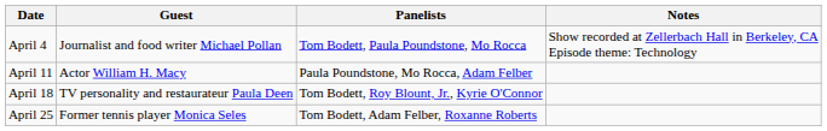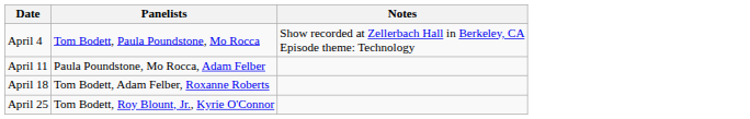- column: Guest | Journalist and food writer Michael Pollan | Actor William H. Macy | TV personality and restaurateur Paula Deen | Former tennis player Monica Seles
April 18 | Panelists: Tom Bodett, Roy Blount, Jr., Kyrie O'Connor -> Tom Bodett, Adam Felber, Roxanne Roberts
April 25 | Panelists: Tom Bodett, Adam Felber, Roxanne Roberts -> Tom Bodett, Roy Blount, Jr., Kyrie O'Connor
